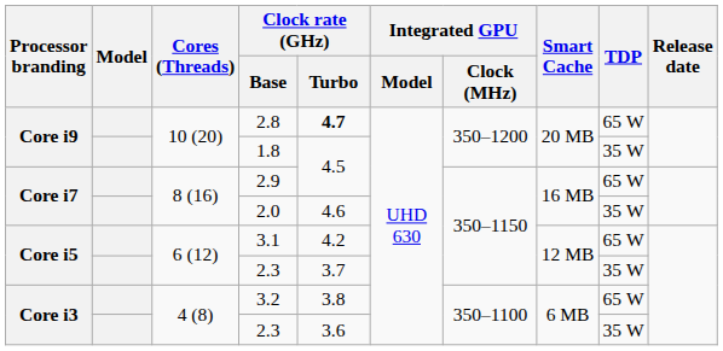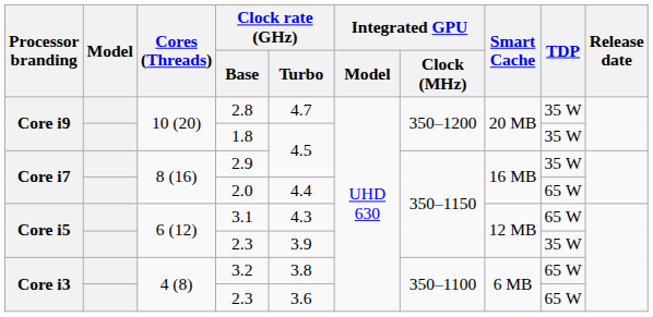2.8 | Clock rate (GHz) / Turbo: bold -> normal
2.8 | TDP: 65 W -> 35 W
2.9 | TDP: 65 W -> 35 W
2.0 | Clock rate (GHz) / Turbo: 4.6 -> 4.4
2.0 | TDP: 35 W -> 65 W
3.1 | Clock rate (GHz) / Turbo: 4.2 -> 4.3
Core i5 / 2.3 | Clock rate (GHz) / Turbo: 3.7 -> 3.9
Core i3 / 2.3 | TDP: 35 W -> 65 W
